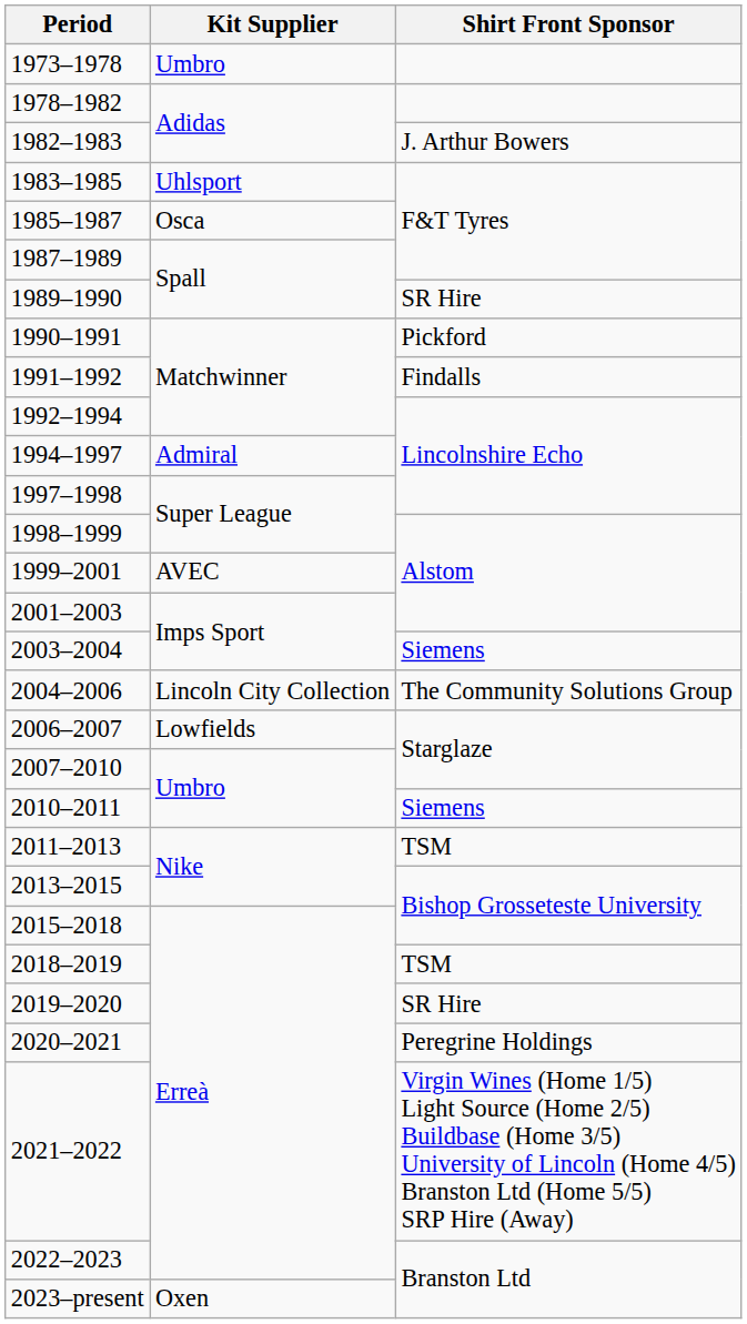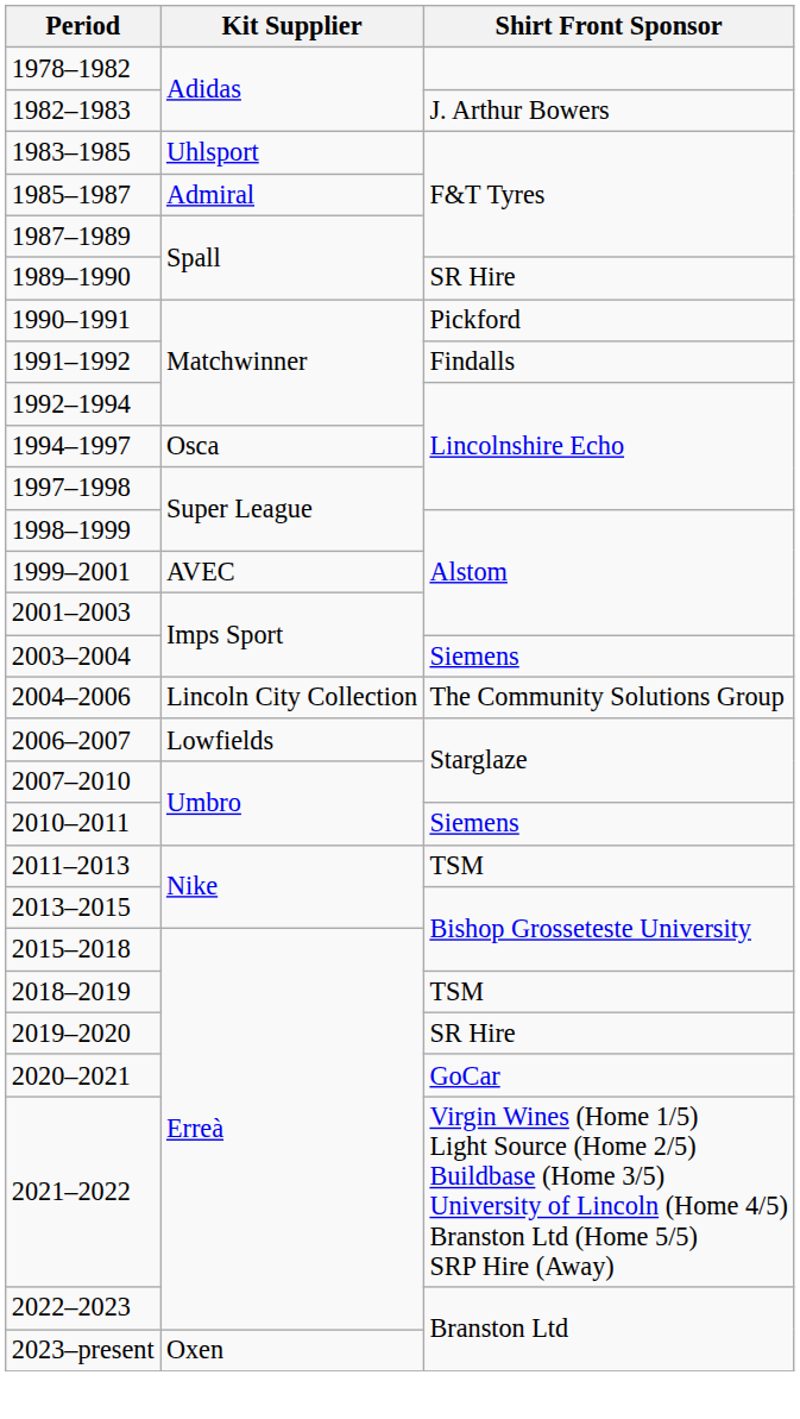- row: 1973–1978 | Umbro
1985–1987 | Kit Supplier: Osca -> Admiral
1994–1997 | Kit Supplier: Admiral -> Osca
2020–2021 | Shirt Front Sponsor: Peregrine Holdings -> GoCar
